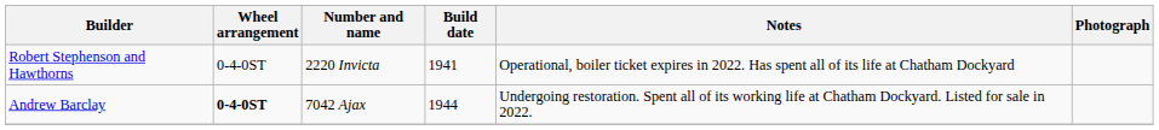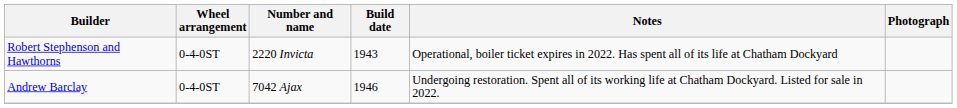Robert Stephenson and Hawthorns | Build date: 1941 -> 1943
Andrew Barclay | Wheel arrangement: bold -> normal
Andrew Barclay | Build date: 1944 -> 1946
